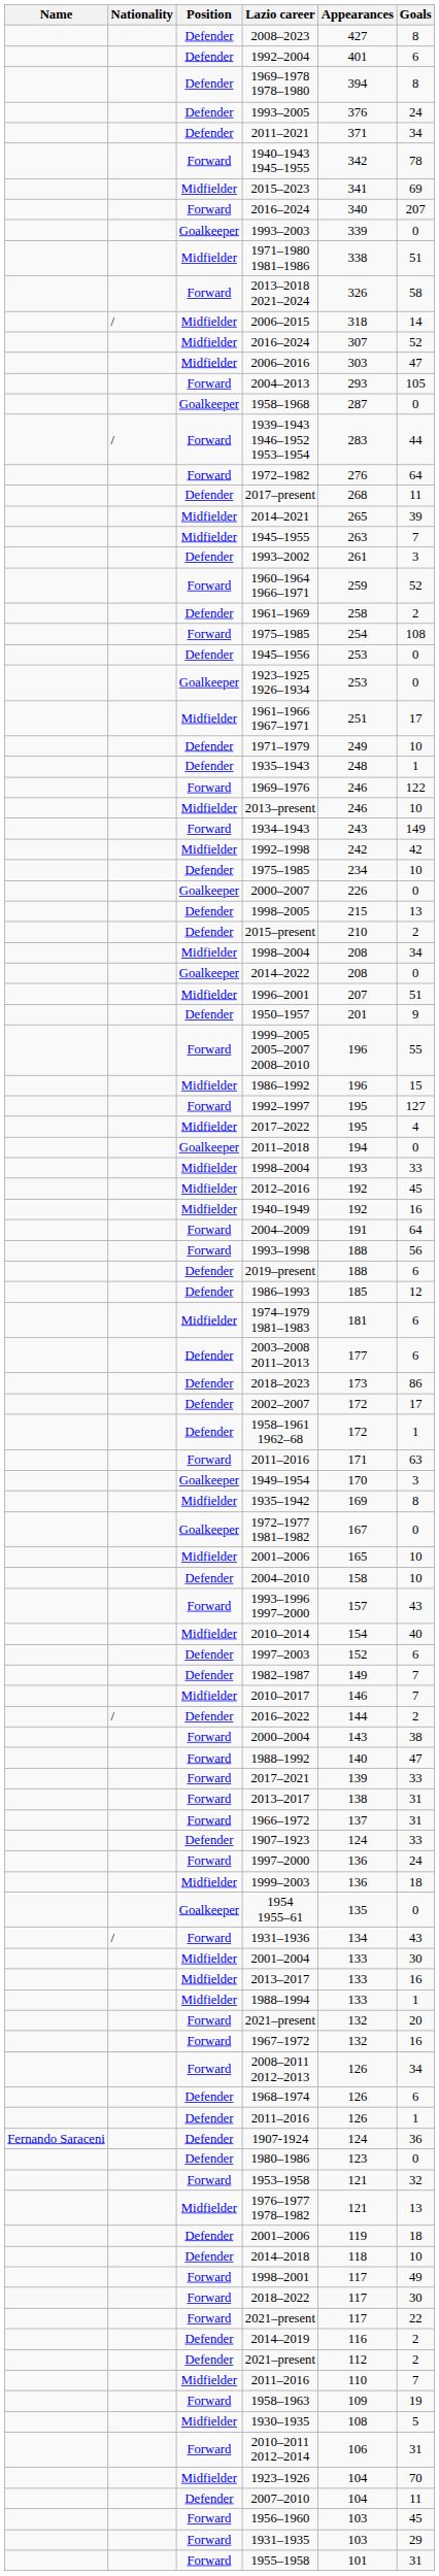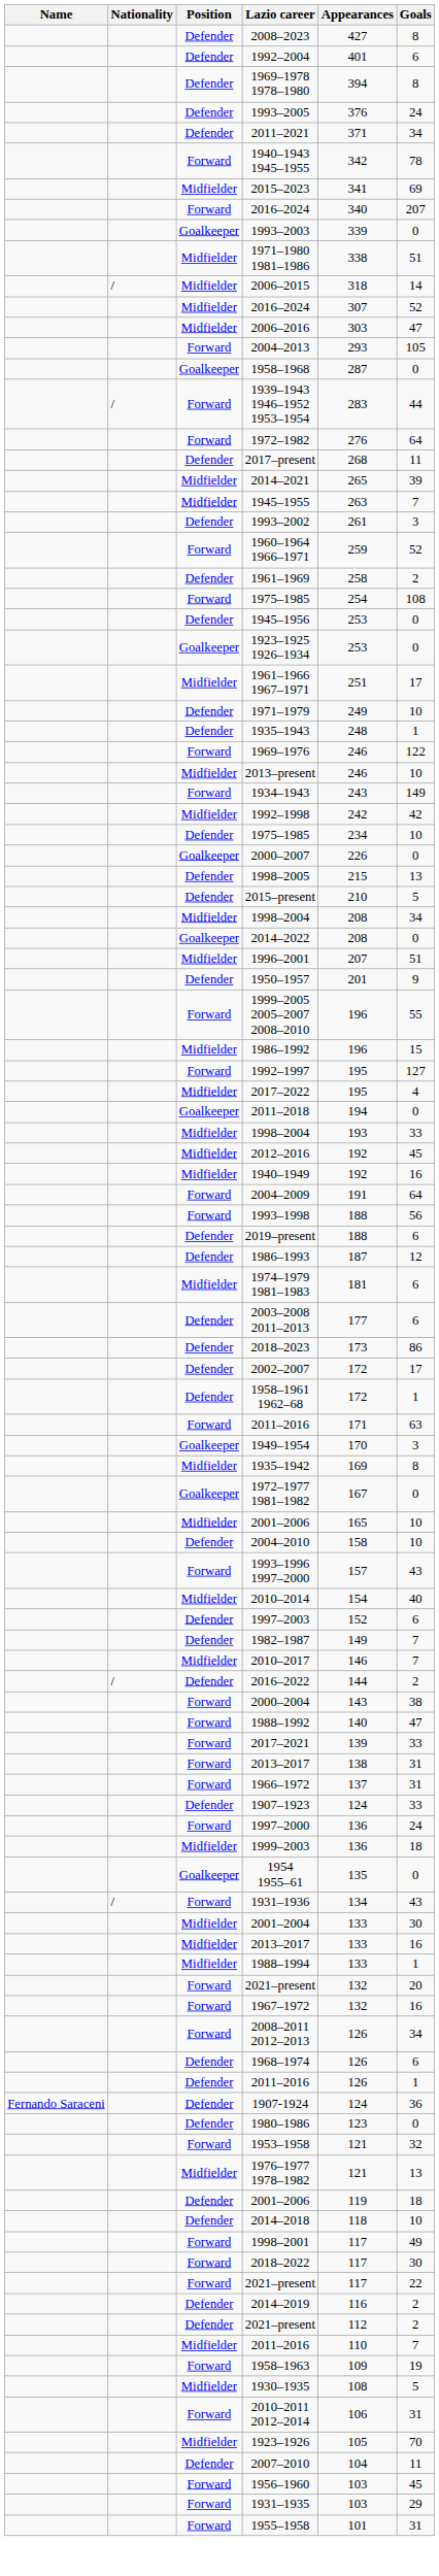- row: Forward | 2013–2018 2021–2024 | 326 | 58
2015–present | Goals: 2 -> 5
1986–1993 | Appearances: 185 -> 187
1923–1926 | Appearances: 104 -> 105
